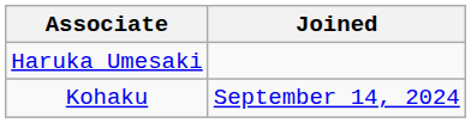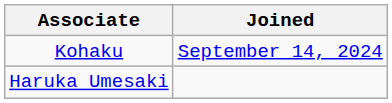rows swapped: Kohaku <-> Haruka Umesaki
